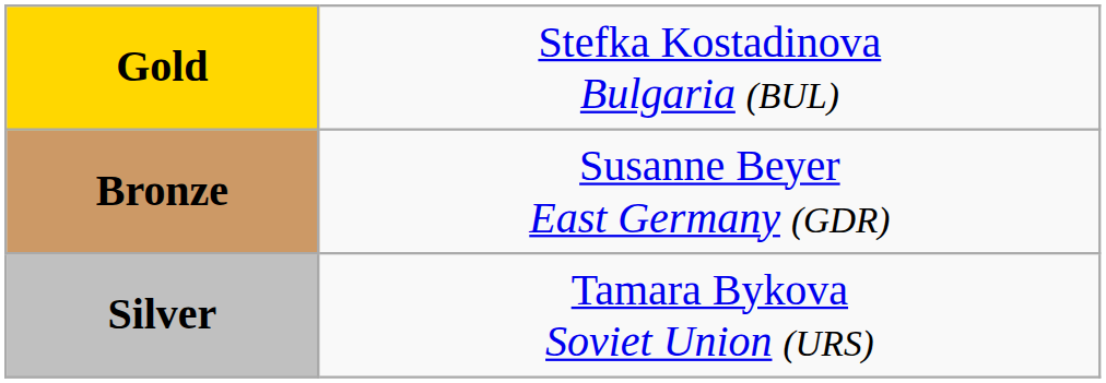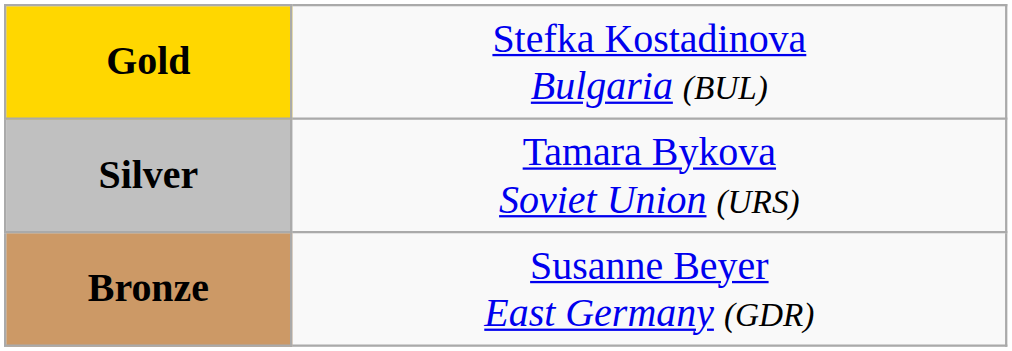rows swapped: Silver <-> Bronze
